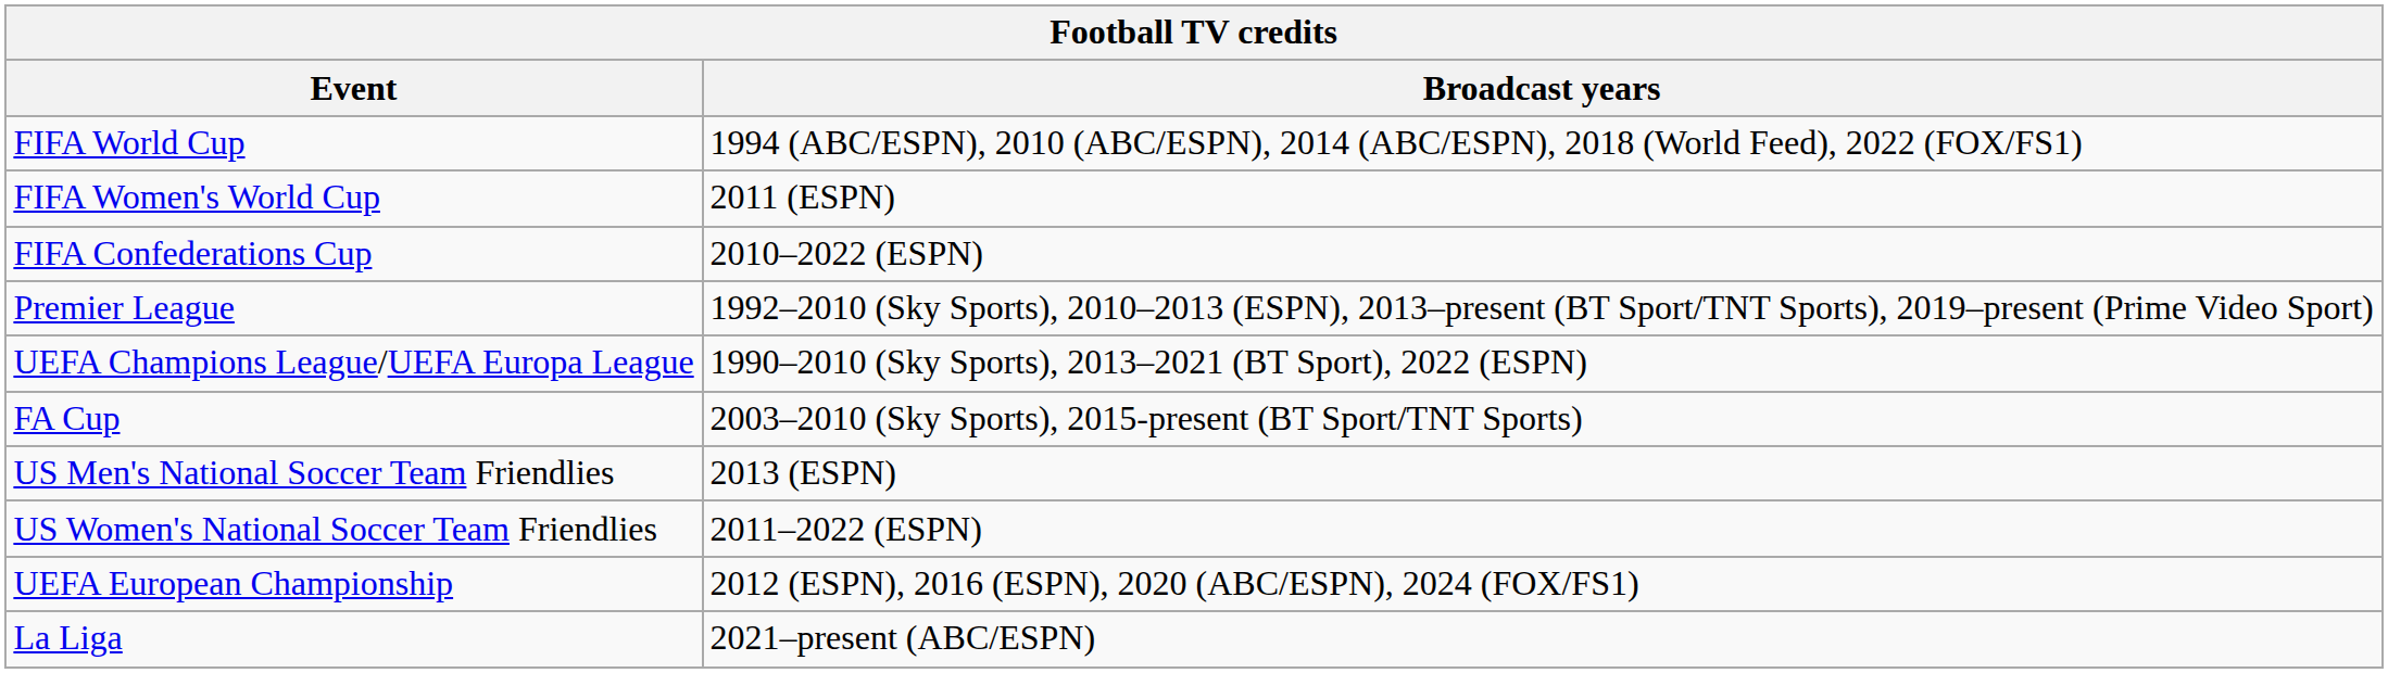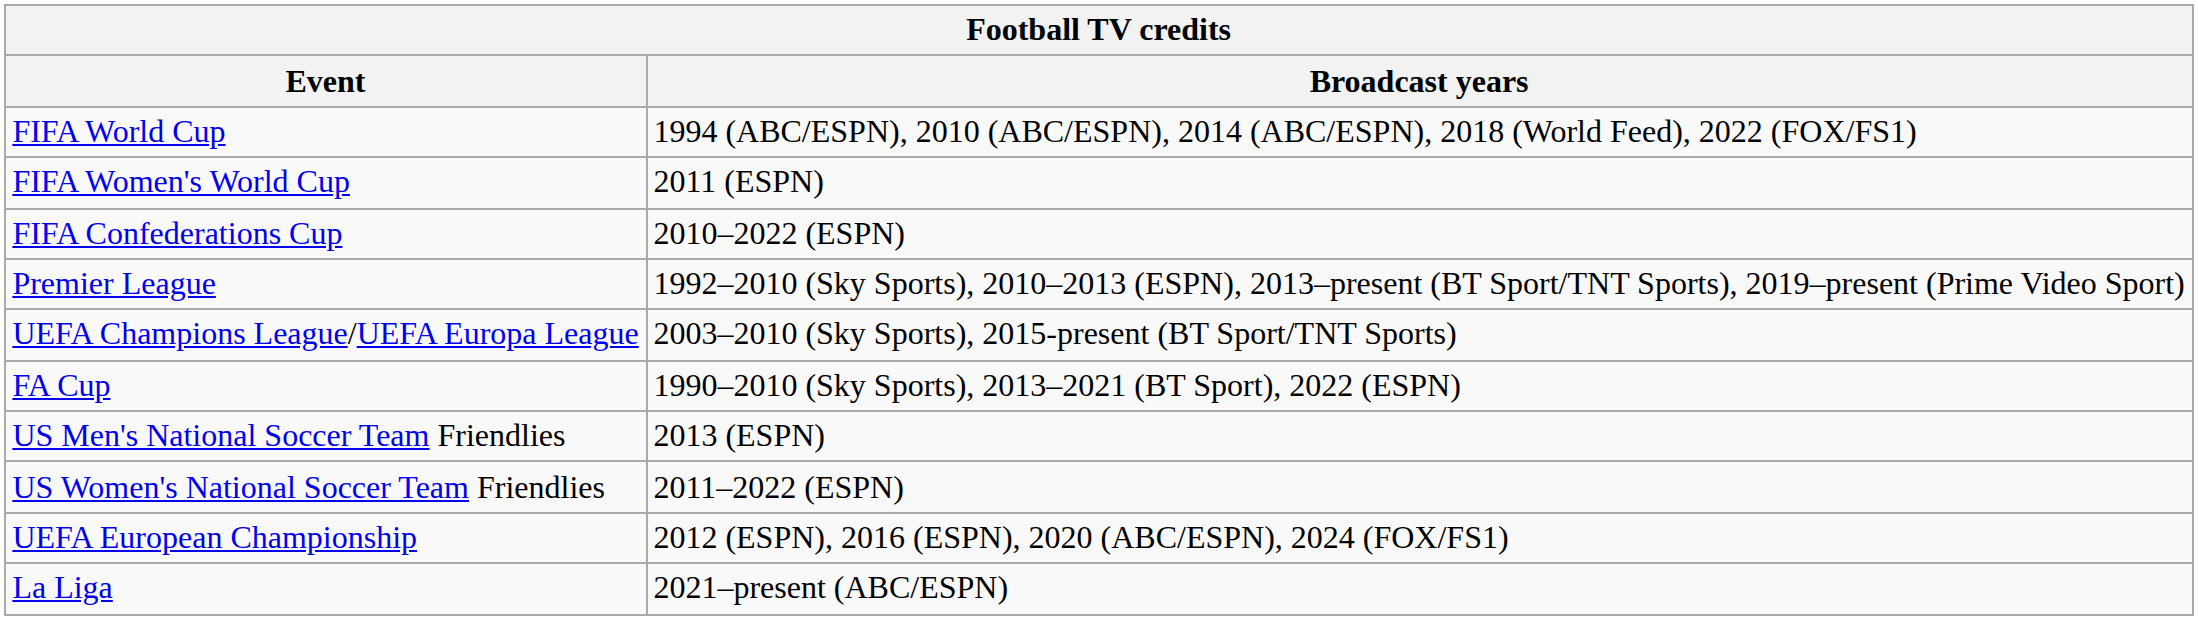UEFA Champions League/UEFA Europa League | Broadcast years: 1990–2010 (Sky Sports), 2013–2021 (BT Sport), 2022 (ESPN) -> 2003–2010 (Sky Sports), 2015-present (BT Sport/TNT Sports)
FA Cup | Broadcast years: 2003–2010 (Sky Sports), 2015-present (BT Sport/TNT Sports) -> 1990–2010 (Sky Sports), 2013–2021 (BT Sport), 2022 (ESPN)
